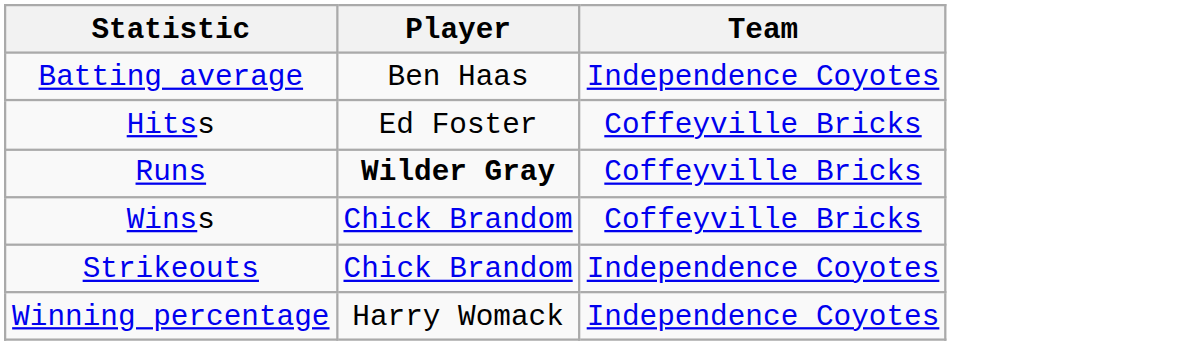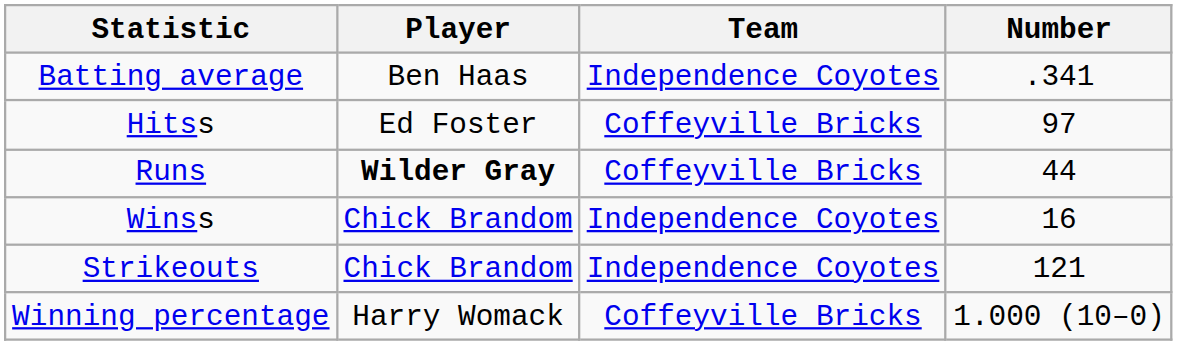+ column: Number | .341 | 97 | 44 | 16 | 121 | 1.000 (10–0)
Winss | Team: Coffeyville Bricks -> Independence Coyotes
Winning percentage | Team: Independence Coyotes -> Coffeyville Bricks
